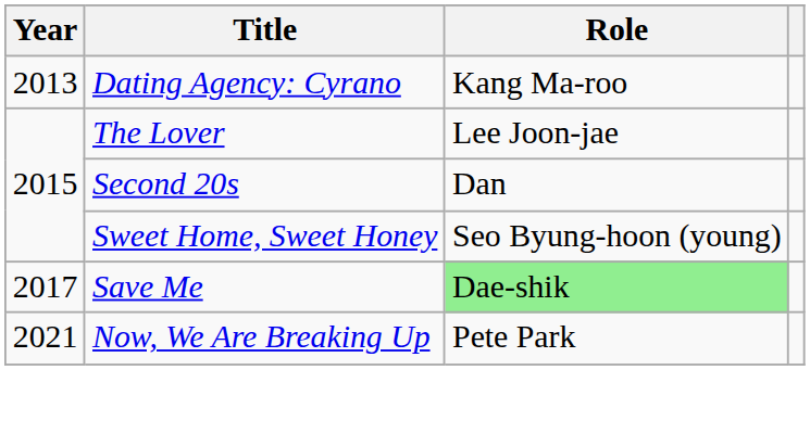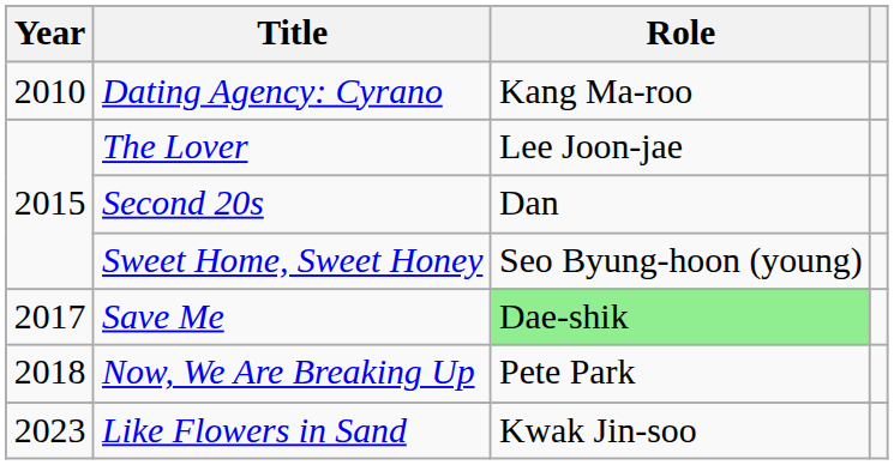Dating Agency: Cyrano | Year: 2013 -> 2010
Now, We Are Breaking Up | Year: 2021 -> 2018
+ row: 2023 | Like Flowers in Sand | Kwak Jin-soo
